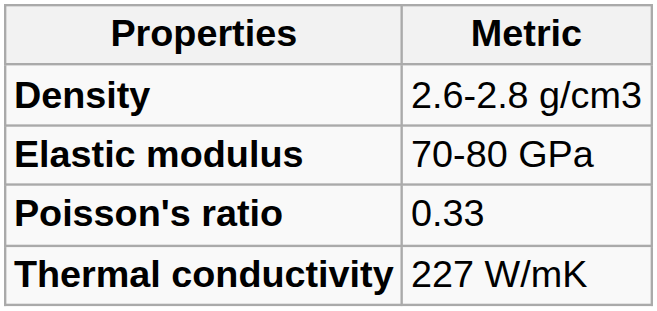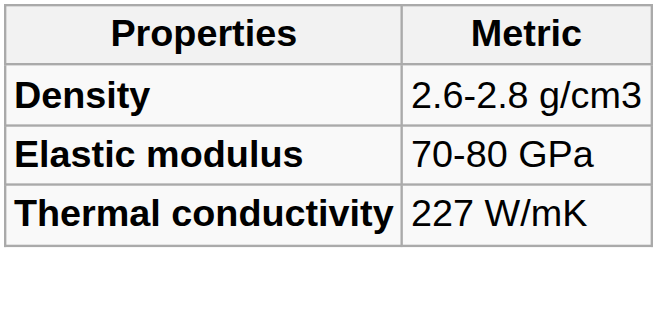- row: Poisson's ratio | 0.33
